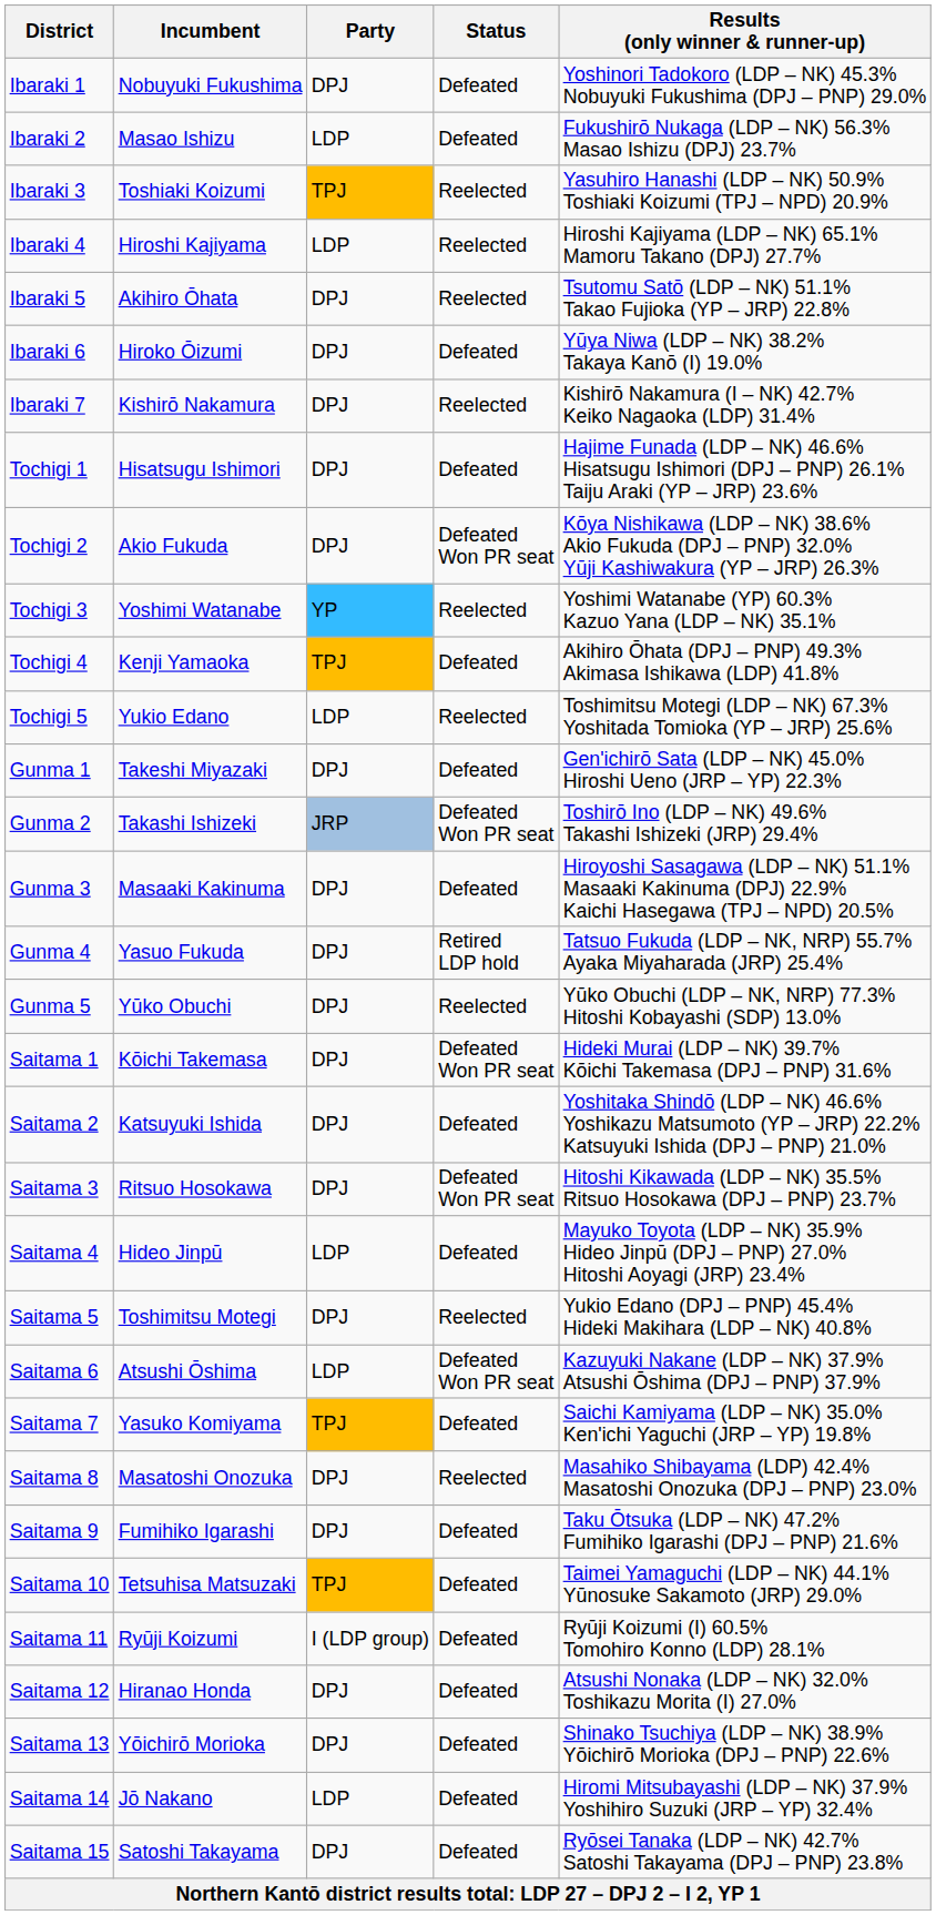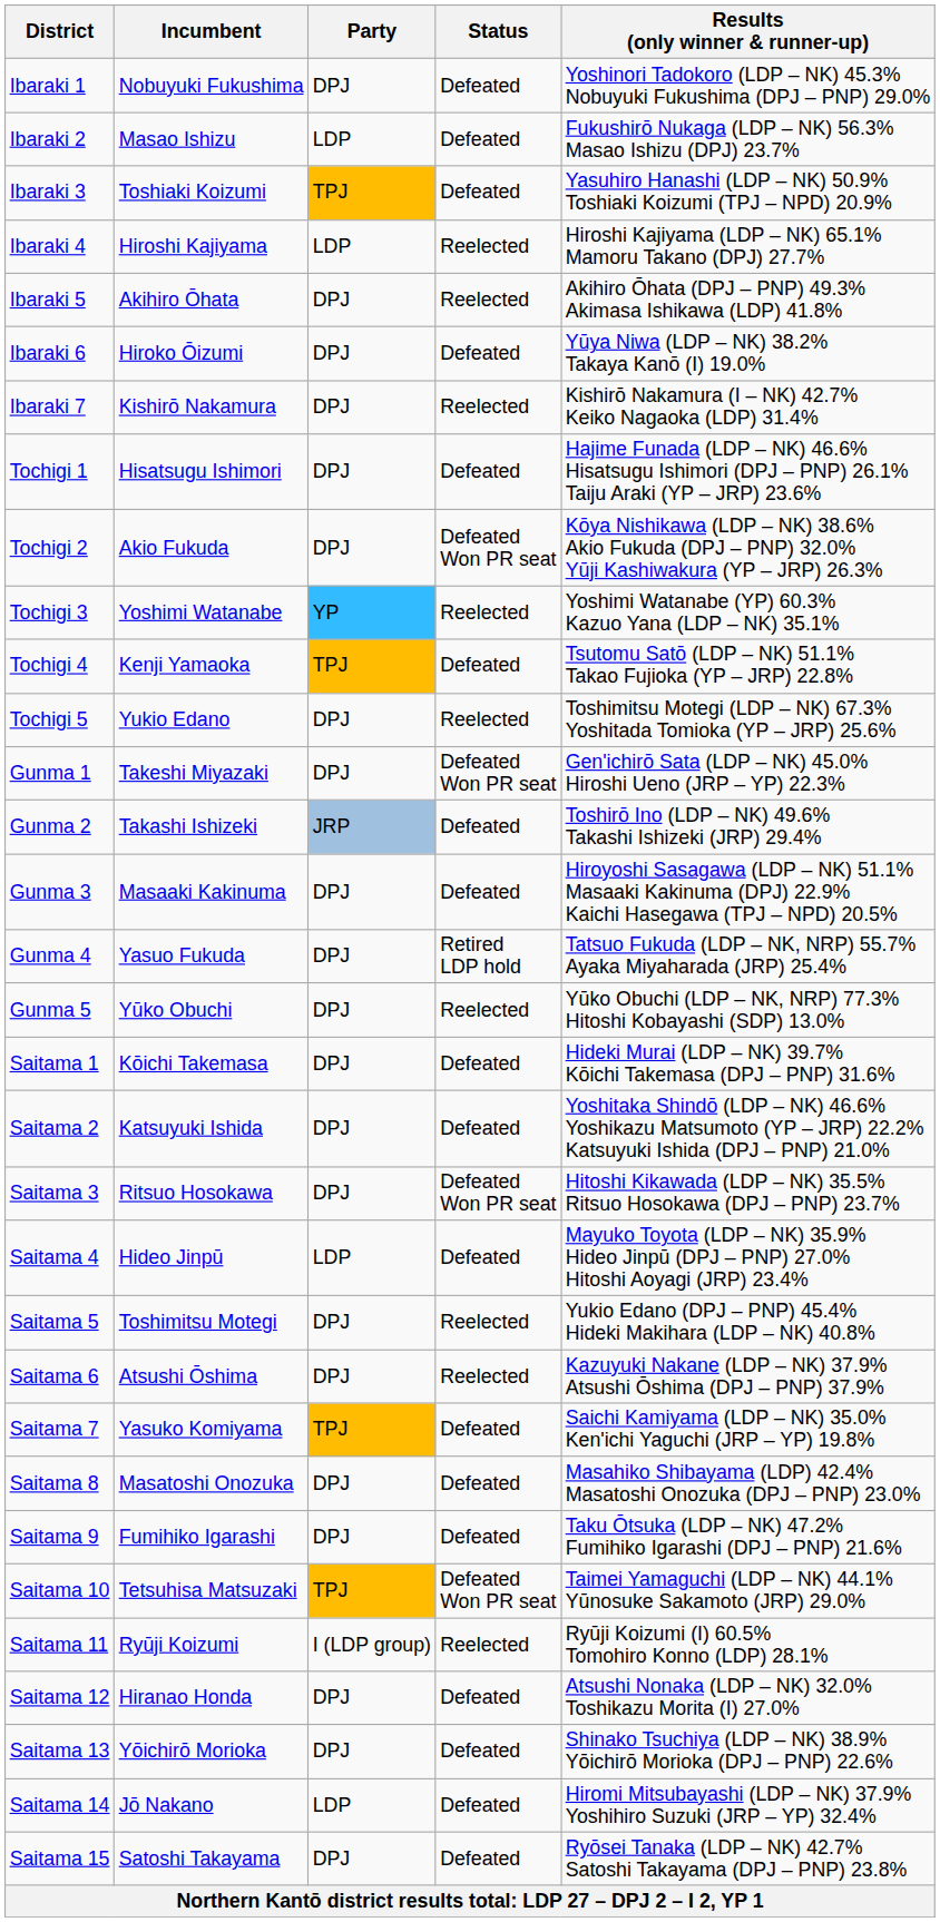Ibaraki 3 | Status: Reelected -> Defeated
Ibaraki 5 | Results (only winner & runner-up): Tsutomu Satō (LDP – NK) 51.1% Takao Fujioka (YP – JRP) 22.8% -> Akihiro Ōhata (DPJ – PNP) 49.3% Akimasa Ishikawa (LDP) 41.8%
Tochigi 4 | Results (only winner & runner-up): Akihiro Ōhata (DPJ – PNP) 49.3% Akimasa Ishikawa (LDP) 41.8% -> Tsutomu Satō (LDP – NK) 51.1% Takao Fujioka (YP – JRP) 22.8%
Tochigi 5 | Party: LDP -> DPJ
Gunma 1 | Status: Defeated -> Defeated Won PR seat
Gunma 2 | Status: Defeated Won PR seat -> Defeated
Saitama 1 | Status: Defeated Won PR seat -> Defeated
Saitama 6 | Party: LDP -> DPJ
Saitama 6 | Status: Defeated Won PR seat -> Reelected
Saitama 8 | Status: Reelected -> Defeated
Saitama 10 | Status: Defeated -> Defeated Won PR seat
Saitama 11 | Status: Defeated -> Reelected
